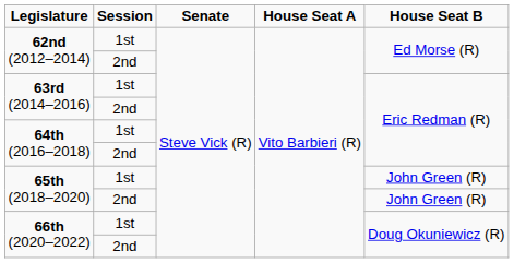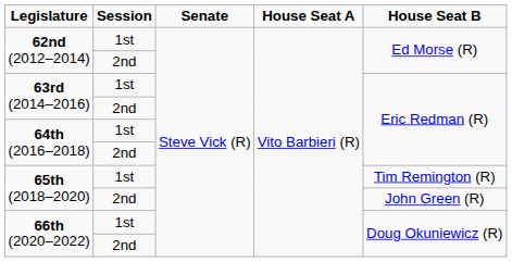65th (2018–2020) / 1st | House Seat B: John Green (R) -> Tim Remington (R)
